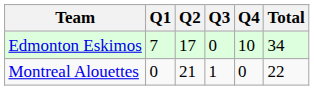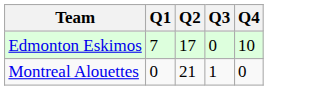- column: Total | 34 | 22
